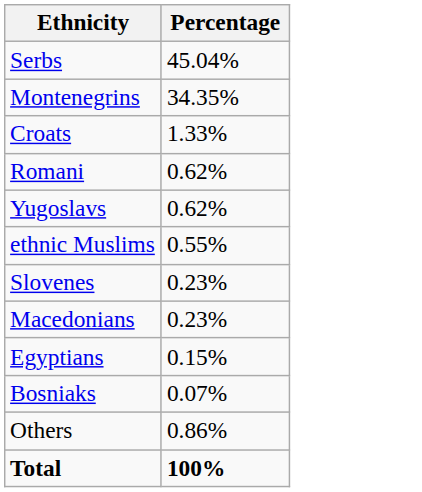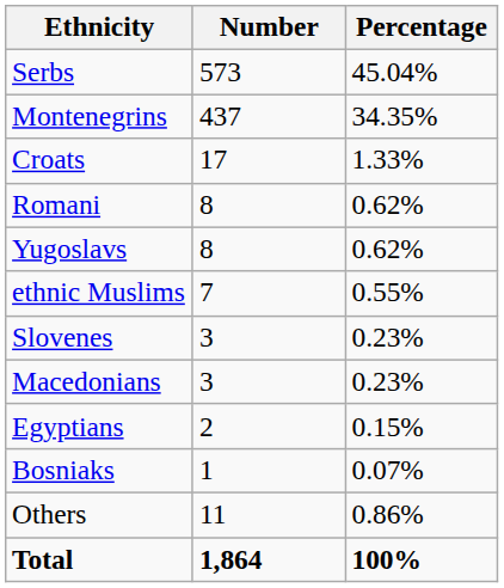+ column: Number | 573 | 437 | 17 | 8 | 8 | 7 | 3 | 3 | 2 | 1 | 11 | 1,864
